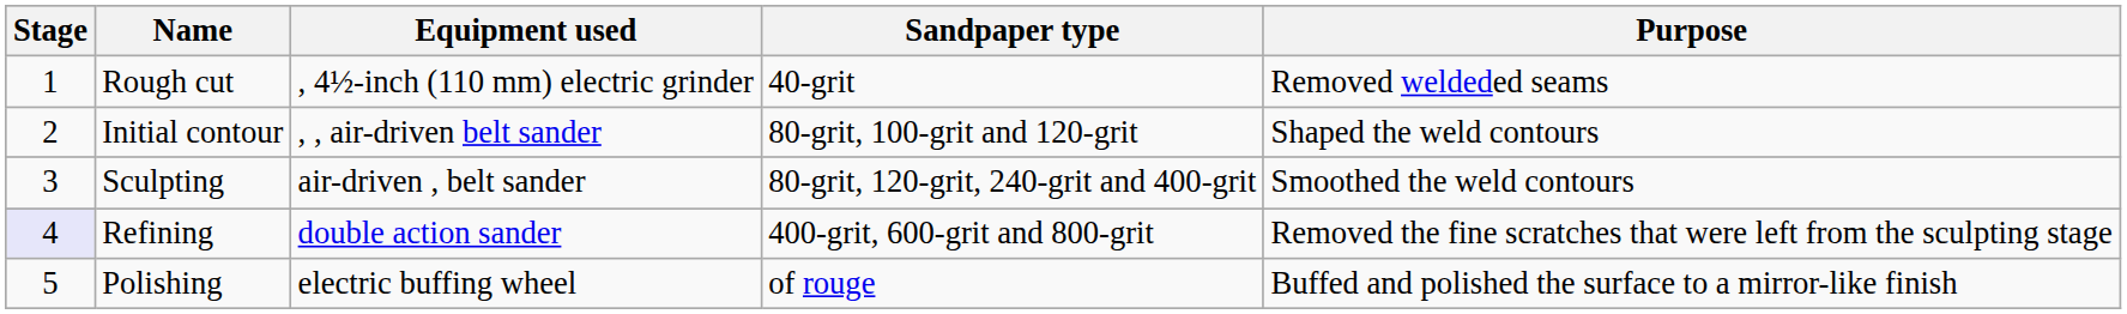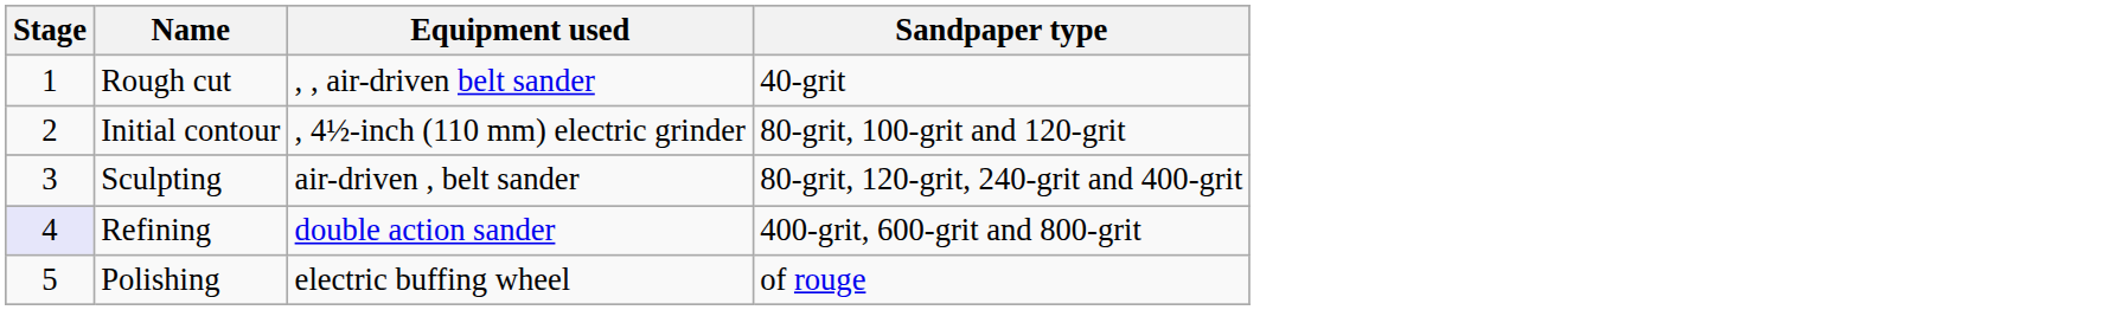- column: Purpose | Removed weldeded seams | Shaped the weld contours | Smoothed the weld contours | Removed the fine scratches that were left from the sculpting stage | Buffed and polished the surface to a mirror-like finish
Rough cut | Equipment used: , 4½-inch (110 mm) electric grinder -> , , air-driven belt sander
Initial contour | Equipment used: , , air-driven belt sander -> , 4½-inch (110 mm) electric grinder
